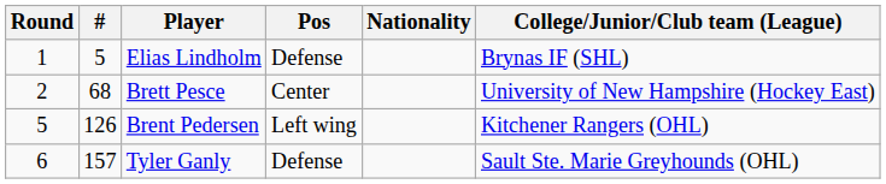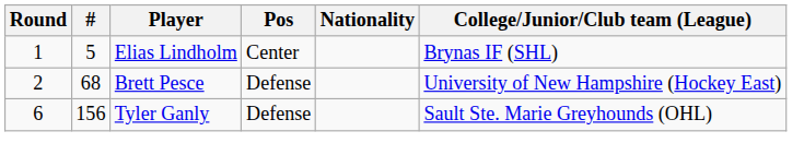Elias Lindholm | Pos: Defense -> Center
Brett Pesce | Pos: Center -> Defense
- row: 5 | 126 | Brent Pedersen | Left wing | Kitchener Rangers (OHL)
Tyler Ganly | #: 157 -> 156
